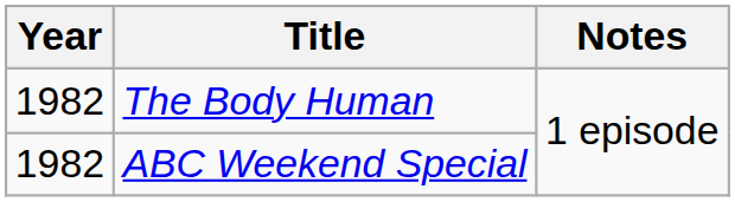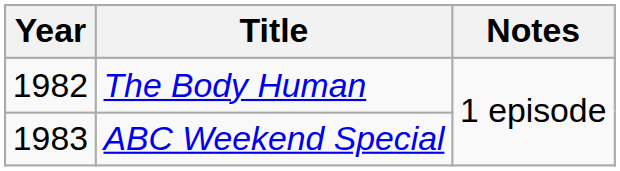ABC Weekend Special | Year: 1982 -> 1983
